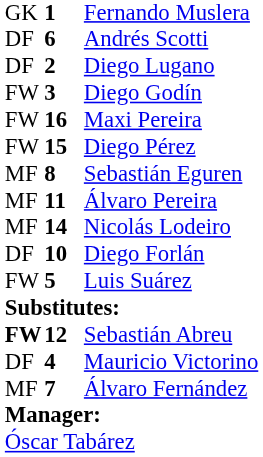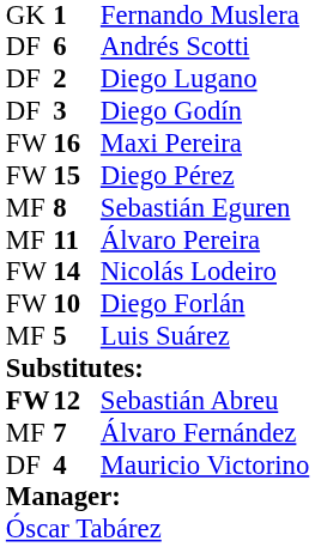Diego Godín | column 1: FW -> DF
Nicolás Lodeiro | column 1: MF -> FW
Diego Forlán | column 1: DF -> FW
Luis Suárez | column 1: FW -> MF
rows swapped: Mauricio Victorino <-> Álvaro Fernández
